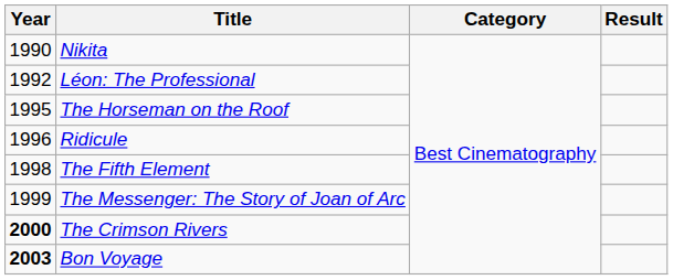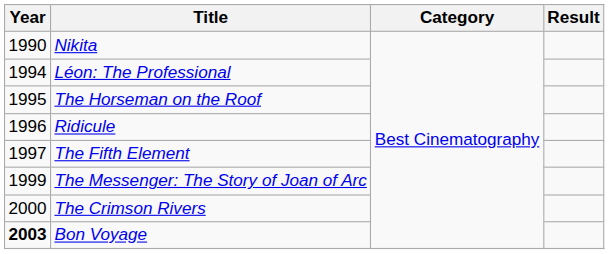Léon: The Professional | Year: 1992 -> 1994
The Fifth Element | Year: 1998 -> 1997
The Crimson Rivers | Year: bold -> normal
